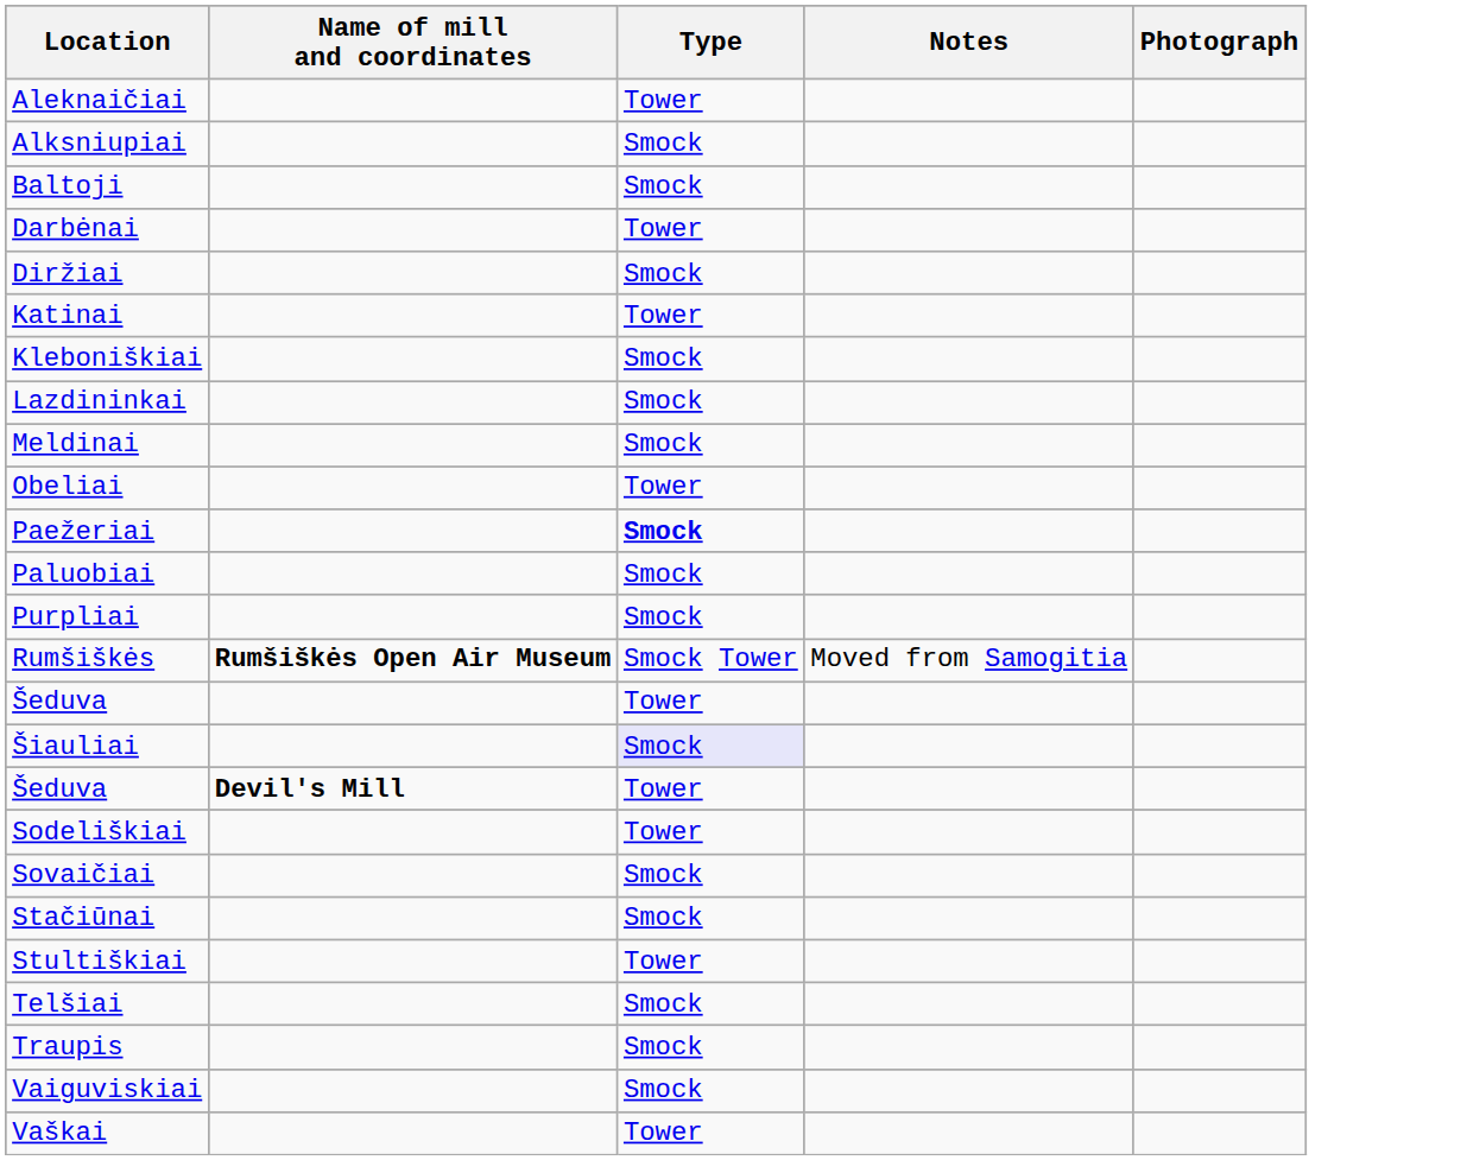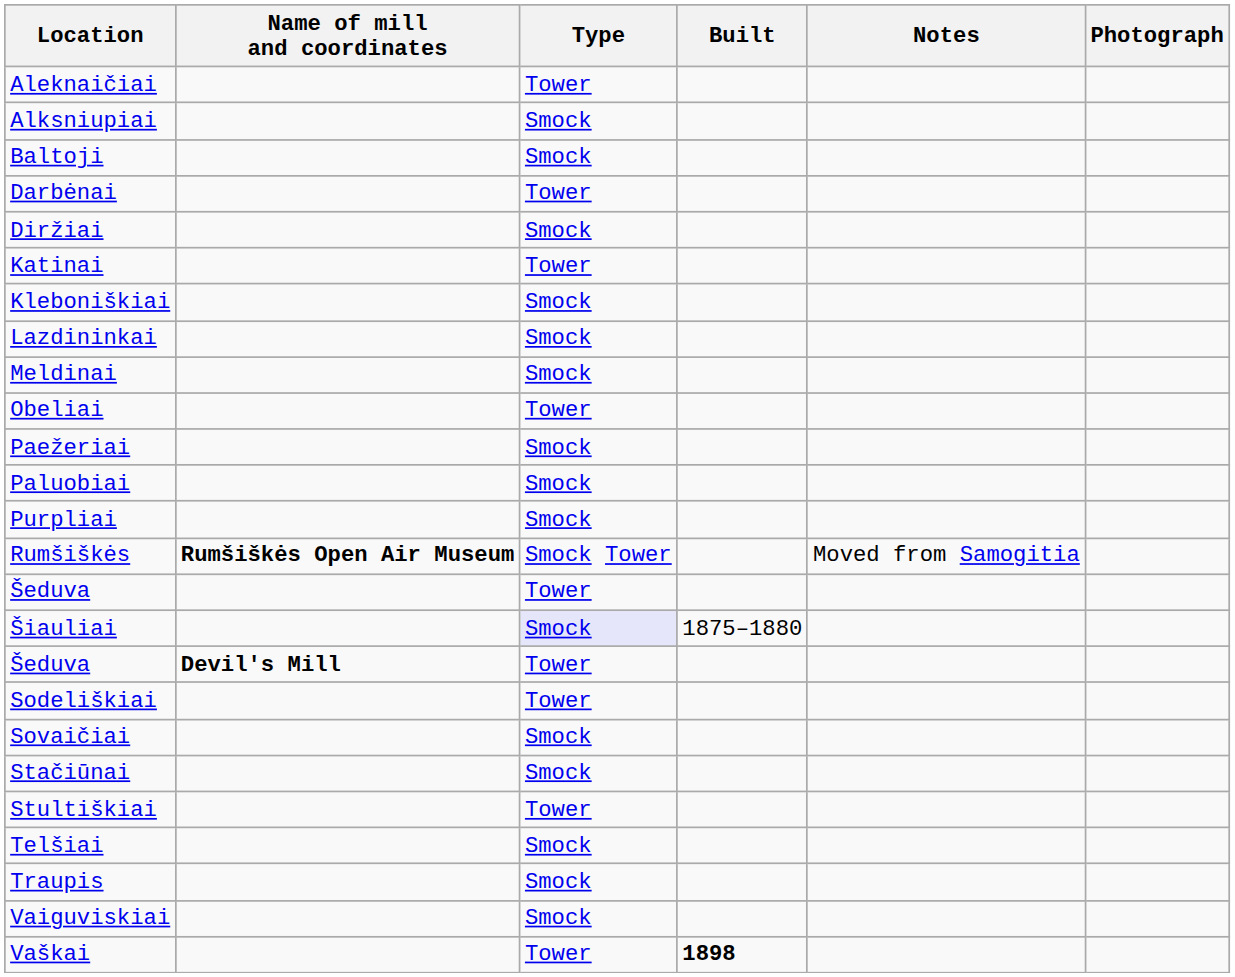+ column: Built | 1875–1880 | 1898
Paežeriai | Type: bold -> normal
